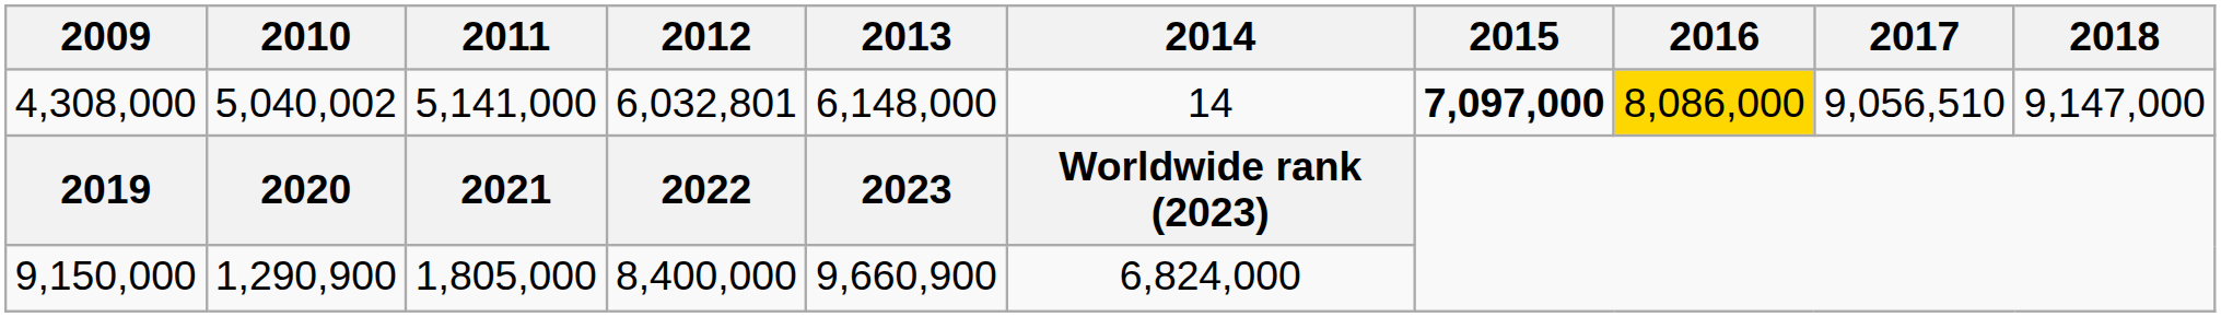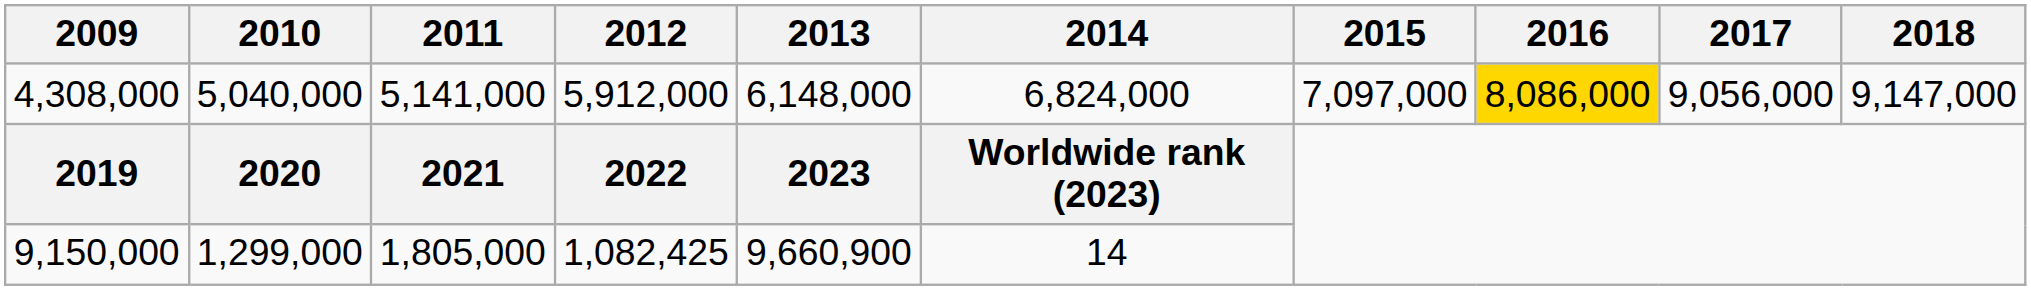4,308,000 | 2010: 5,040,002 -> 5,040,000
4,308,000 | 2012: 6,032,801 -> 5,912,000
4,308,000 | 2014: 14 -> 6,824,000
4,308,000 | 2015: bold -> normal
4,308,000 | 2017: 9,056,510 -> 9,056,000
9,150,000 | 2010: 1,290,900 -> 1,299,000
9,150,000 | 2012: 8,400,000 -> 1,082,425
9,150,000 | 2014: 6,824,000 -> 14
